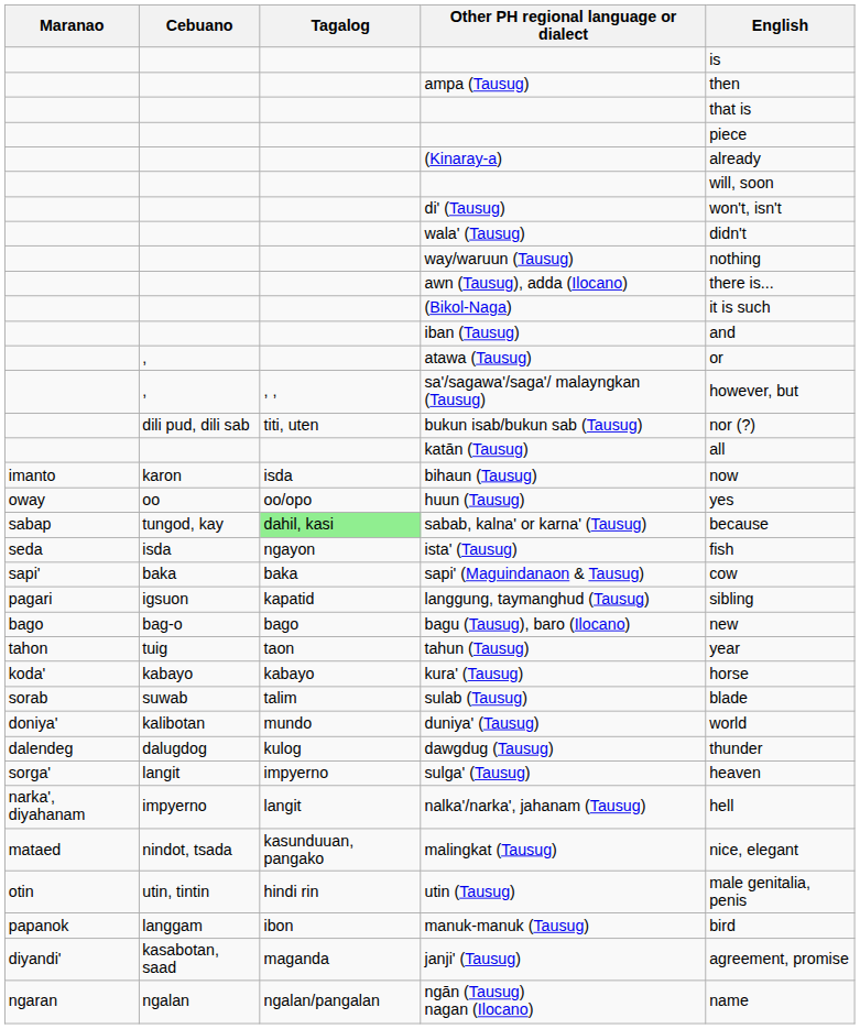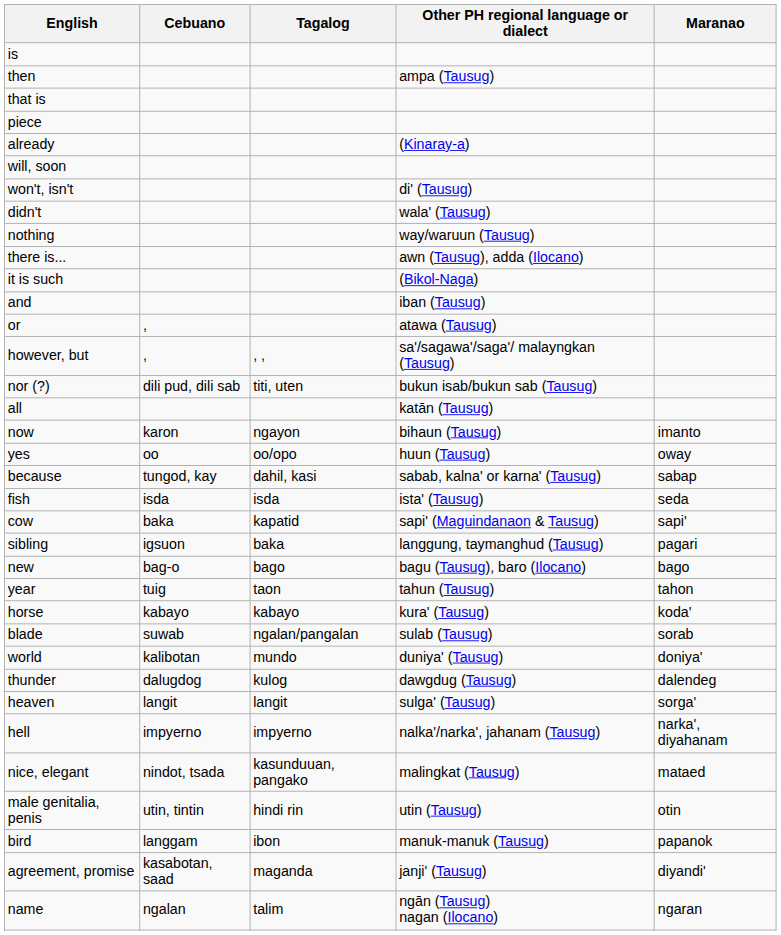columns swapped: Maranao <-> English
bihaun (Tausug) | Tagalog: isda -> ngayon
sabab, kalna' or karna' (Tausug) | Tagalog: lightgreen background -> no background
ista' (Tausug) | Tagalog: ngayon -> isda
sapi' (Maguindanaon & Tausug) | Tagalog: baka -> kapatid
langgung, taymanghud (Tausug) | Tagalog: kapatid -> baka
sulab (Tausug) | Tagalog: talim -> ngalan/pangalan
sulga' (Tausug) | Tagalog: impyerno -> langit
nalka'/narka', jahanam (Tausug) | Tagalog: langit -> impyerno
ngān (Tausug) nagan (Ilocano) | Tagalog: ngalan/pangalan -> talim
